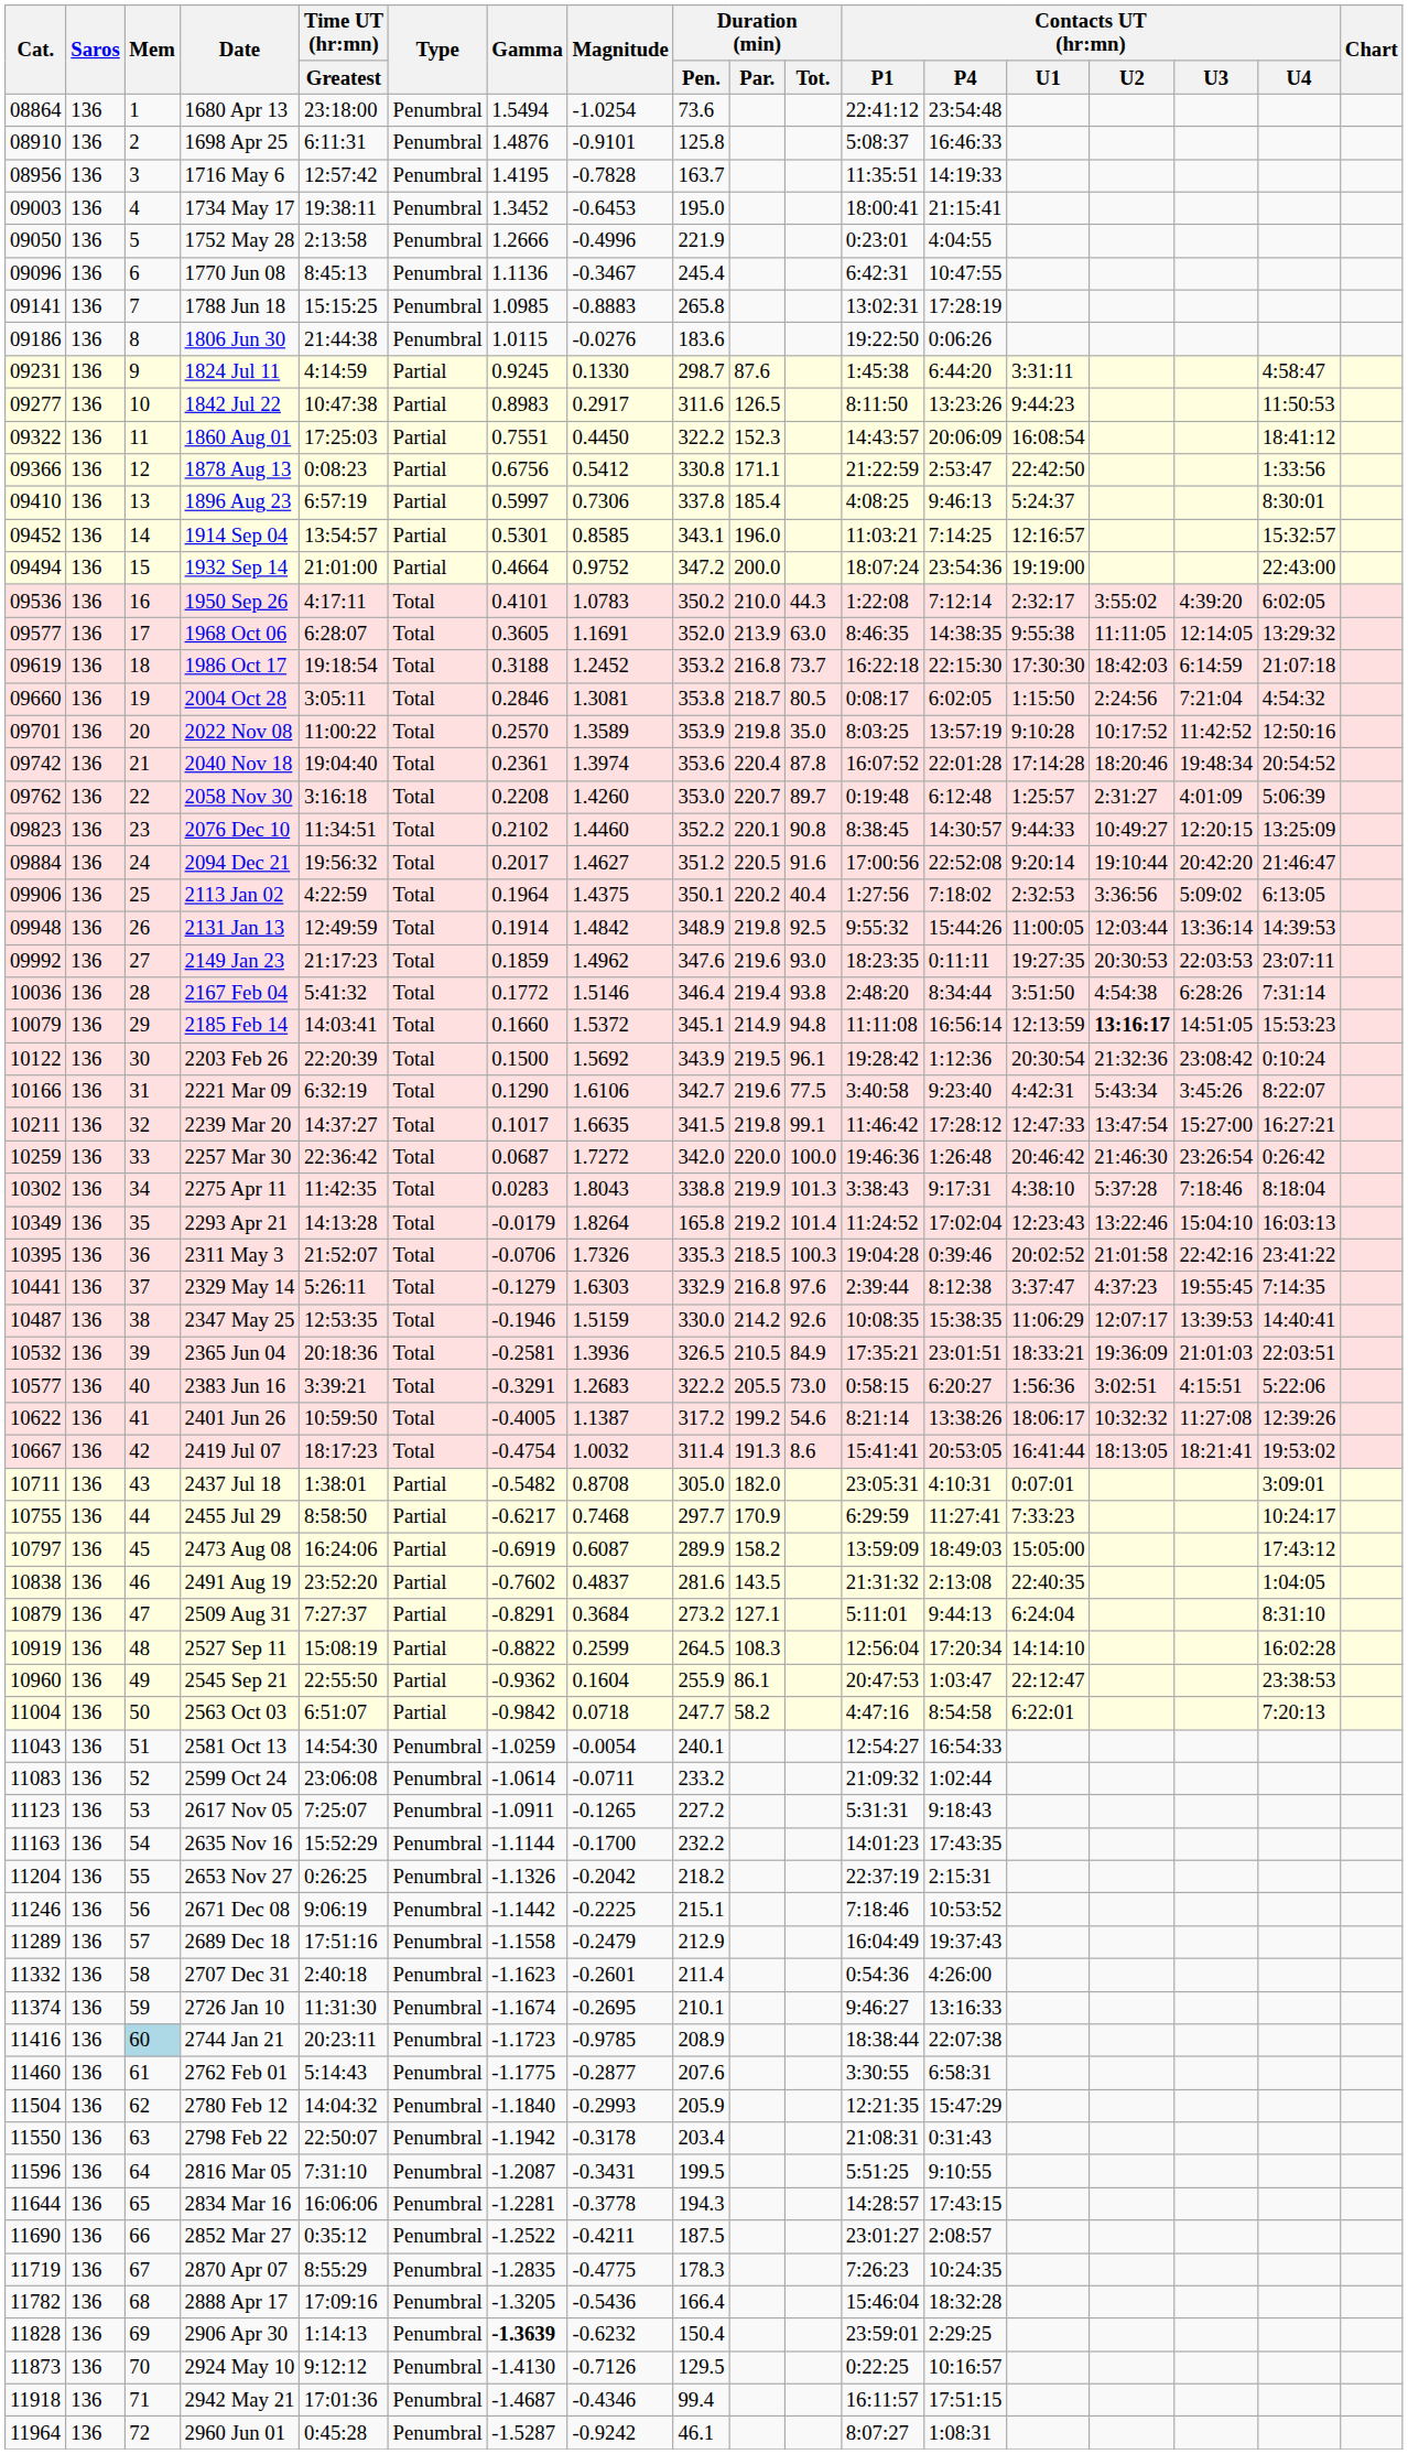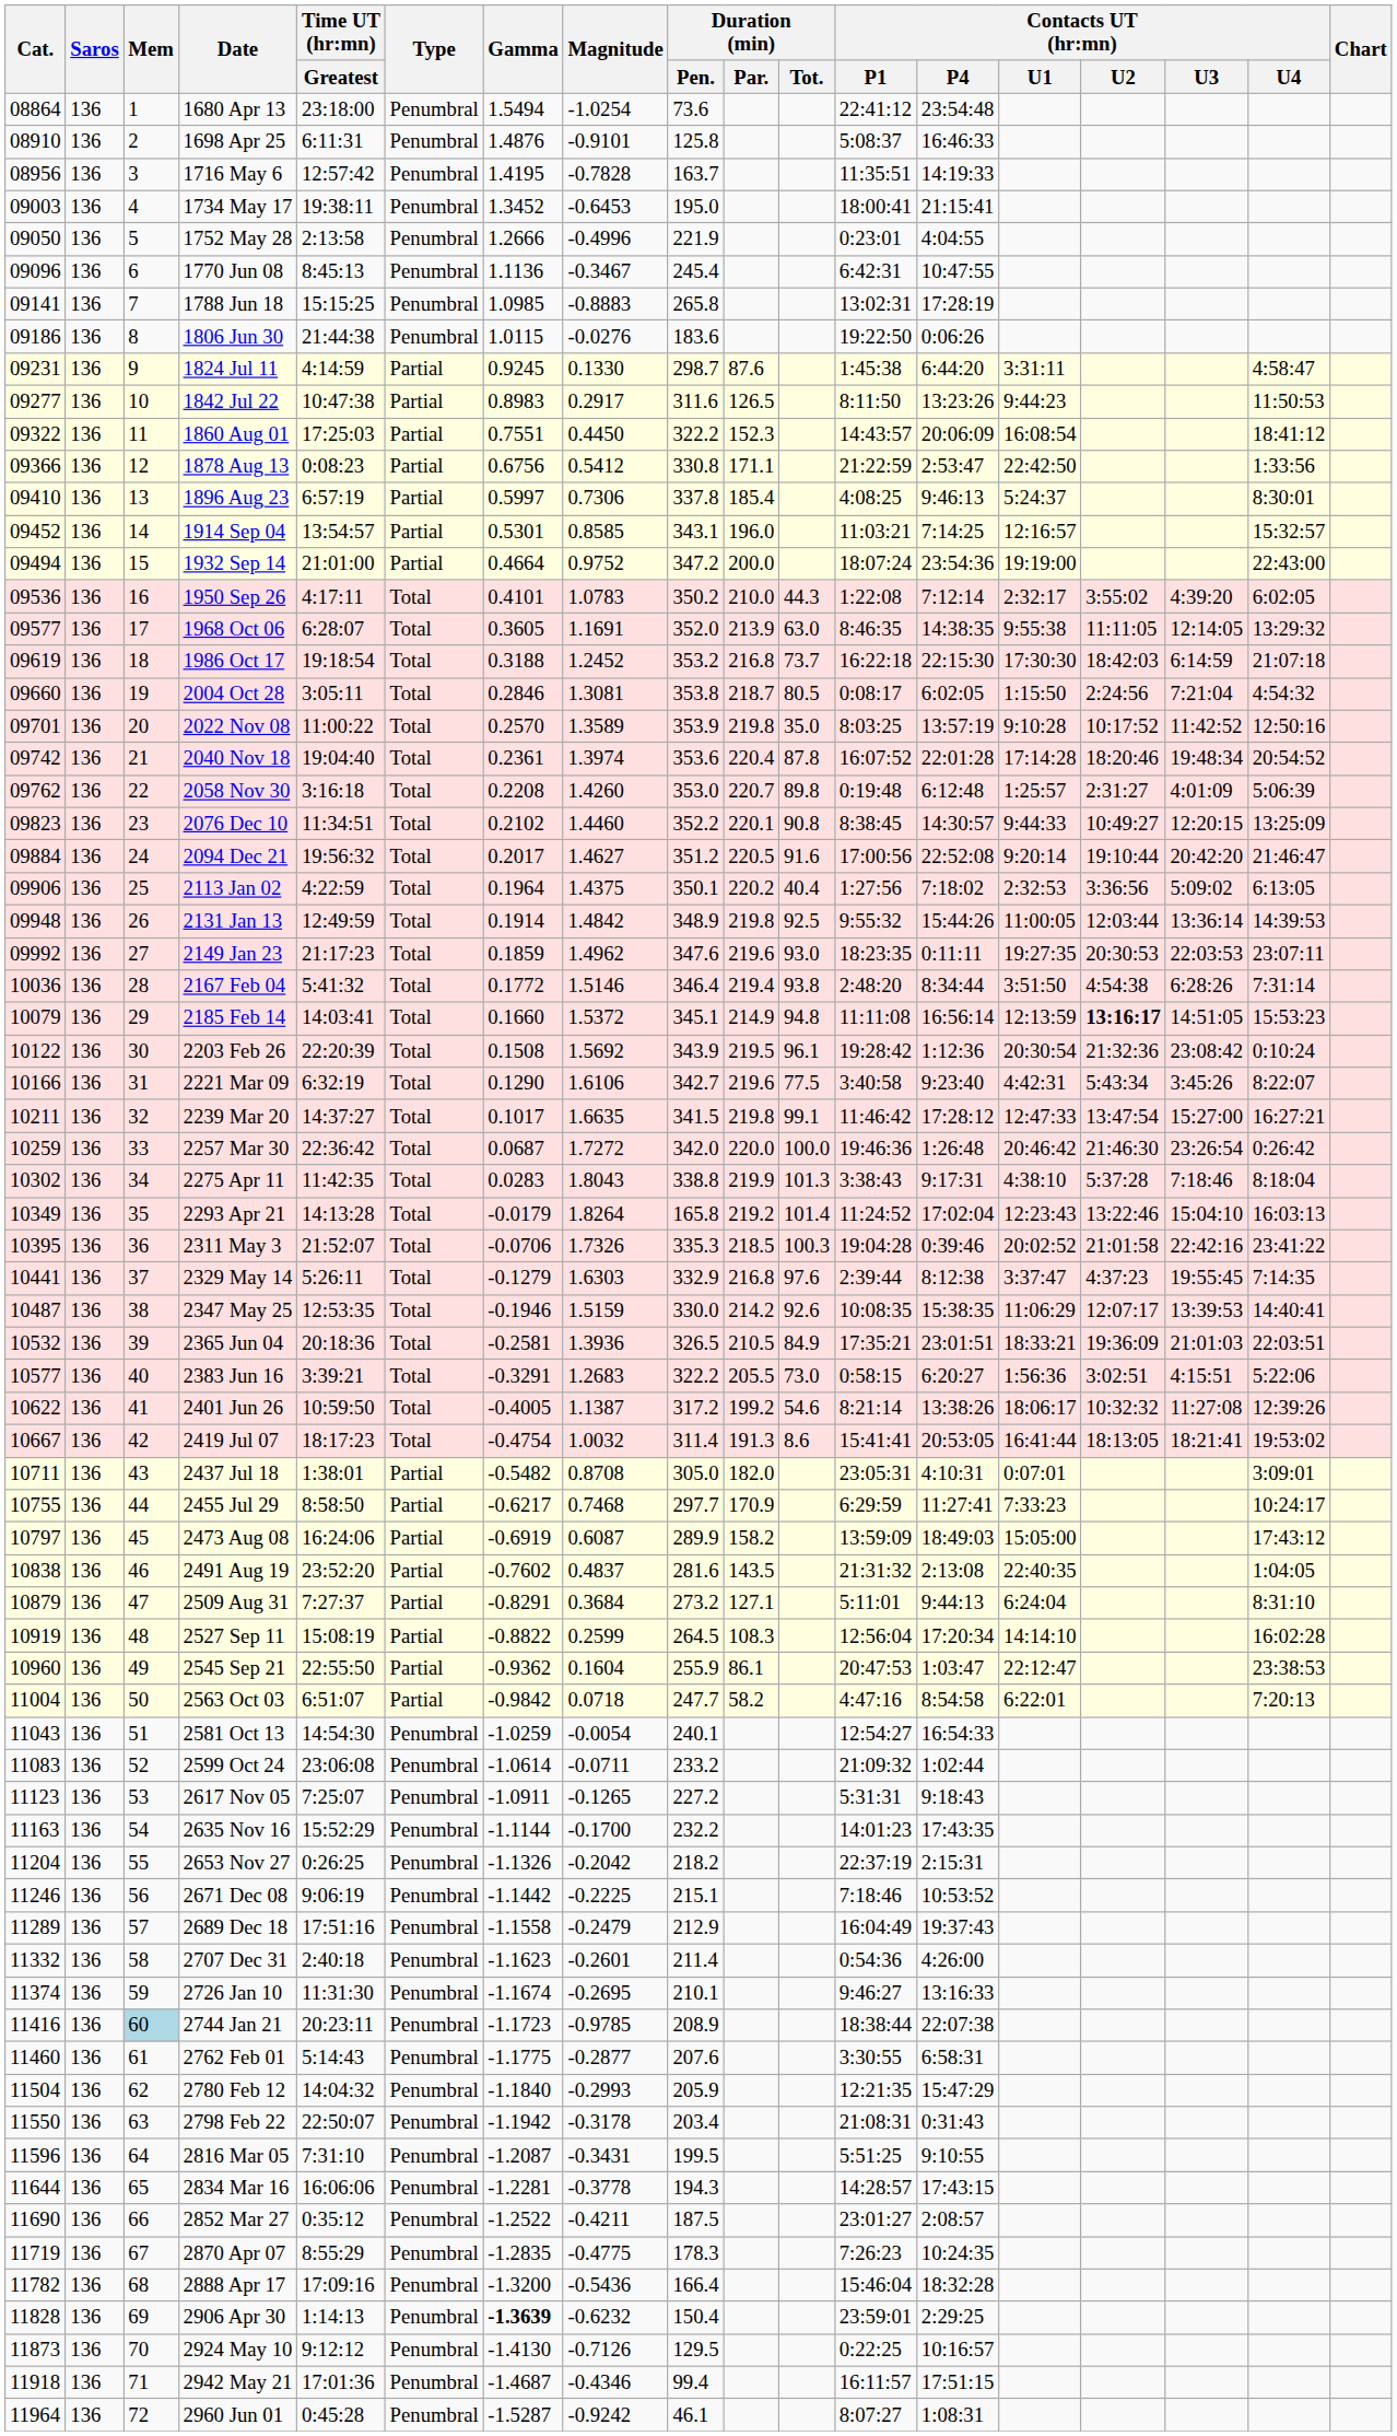2058 Nov 30 | Duration (min) / Tot.: 89.7 -> 89.8
2203 Feb 26 | Gamma: 0.1500 -> 0.1508
2888 Apr 17 | Gamma: -1.3205 -> -1.3200
